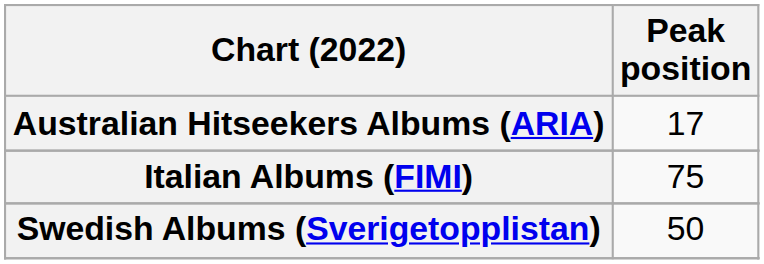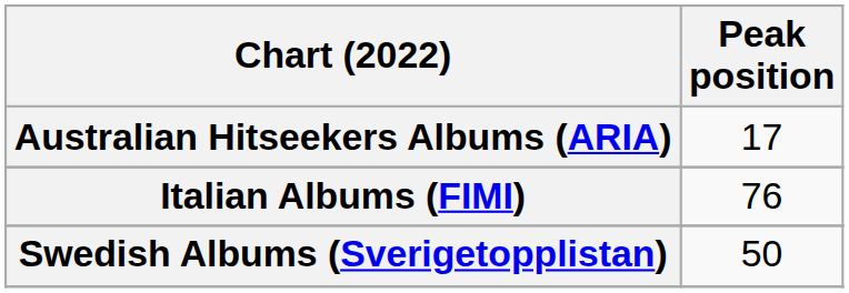Italian Albums (FIMI) | Peak position: 75 -> 76
